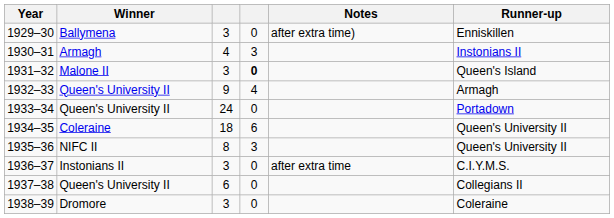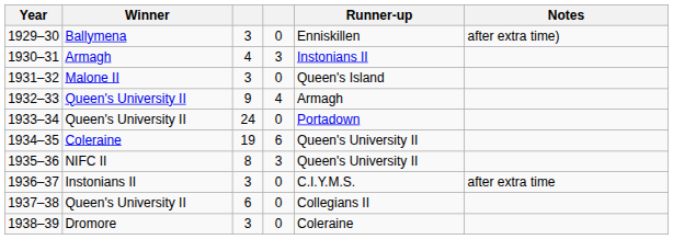columns swapped: Runner-up <-> Notes
1931–32 | column 4: bold -> normal
1934–35 | column 3: 18 -> 19
